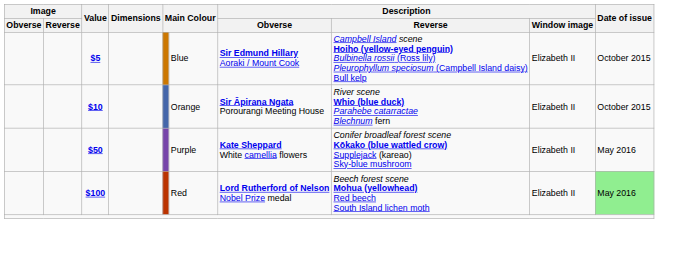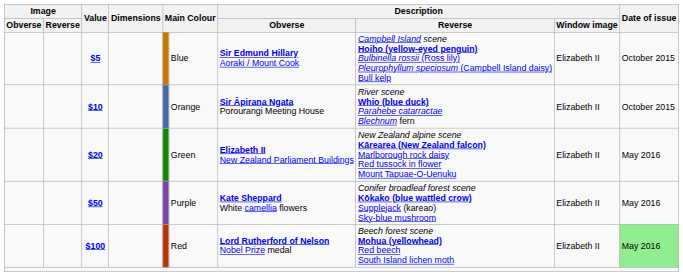+ row: $20 | Green | Elizabeth II New Zealand Parliament Buildings | New Zealand alpine scene Kārearea (New Zealand falcon) Marlborough rock daisy Red tussock in flower Mount Tapuae-O-Uenuku | Elizabeth II | May 2016
